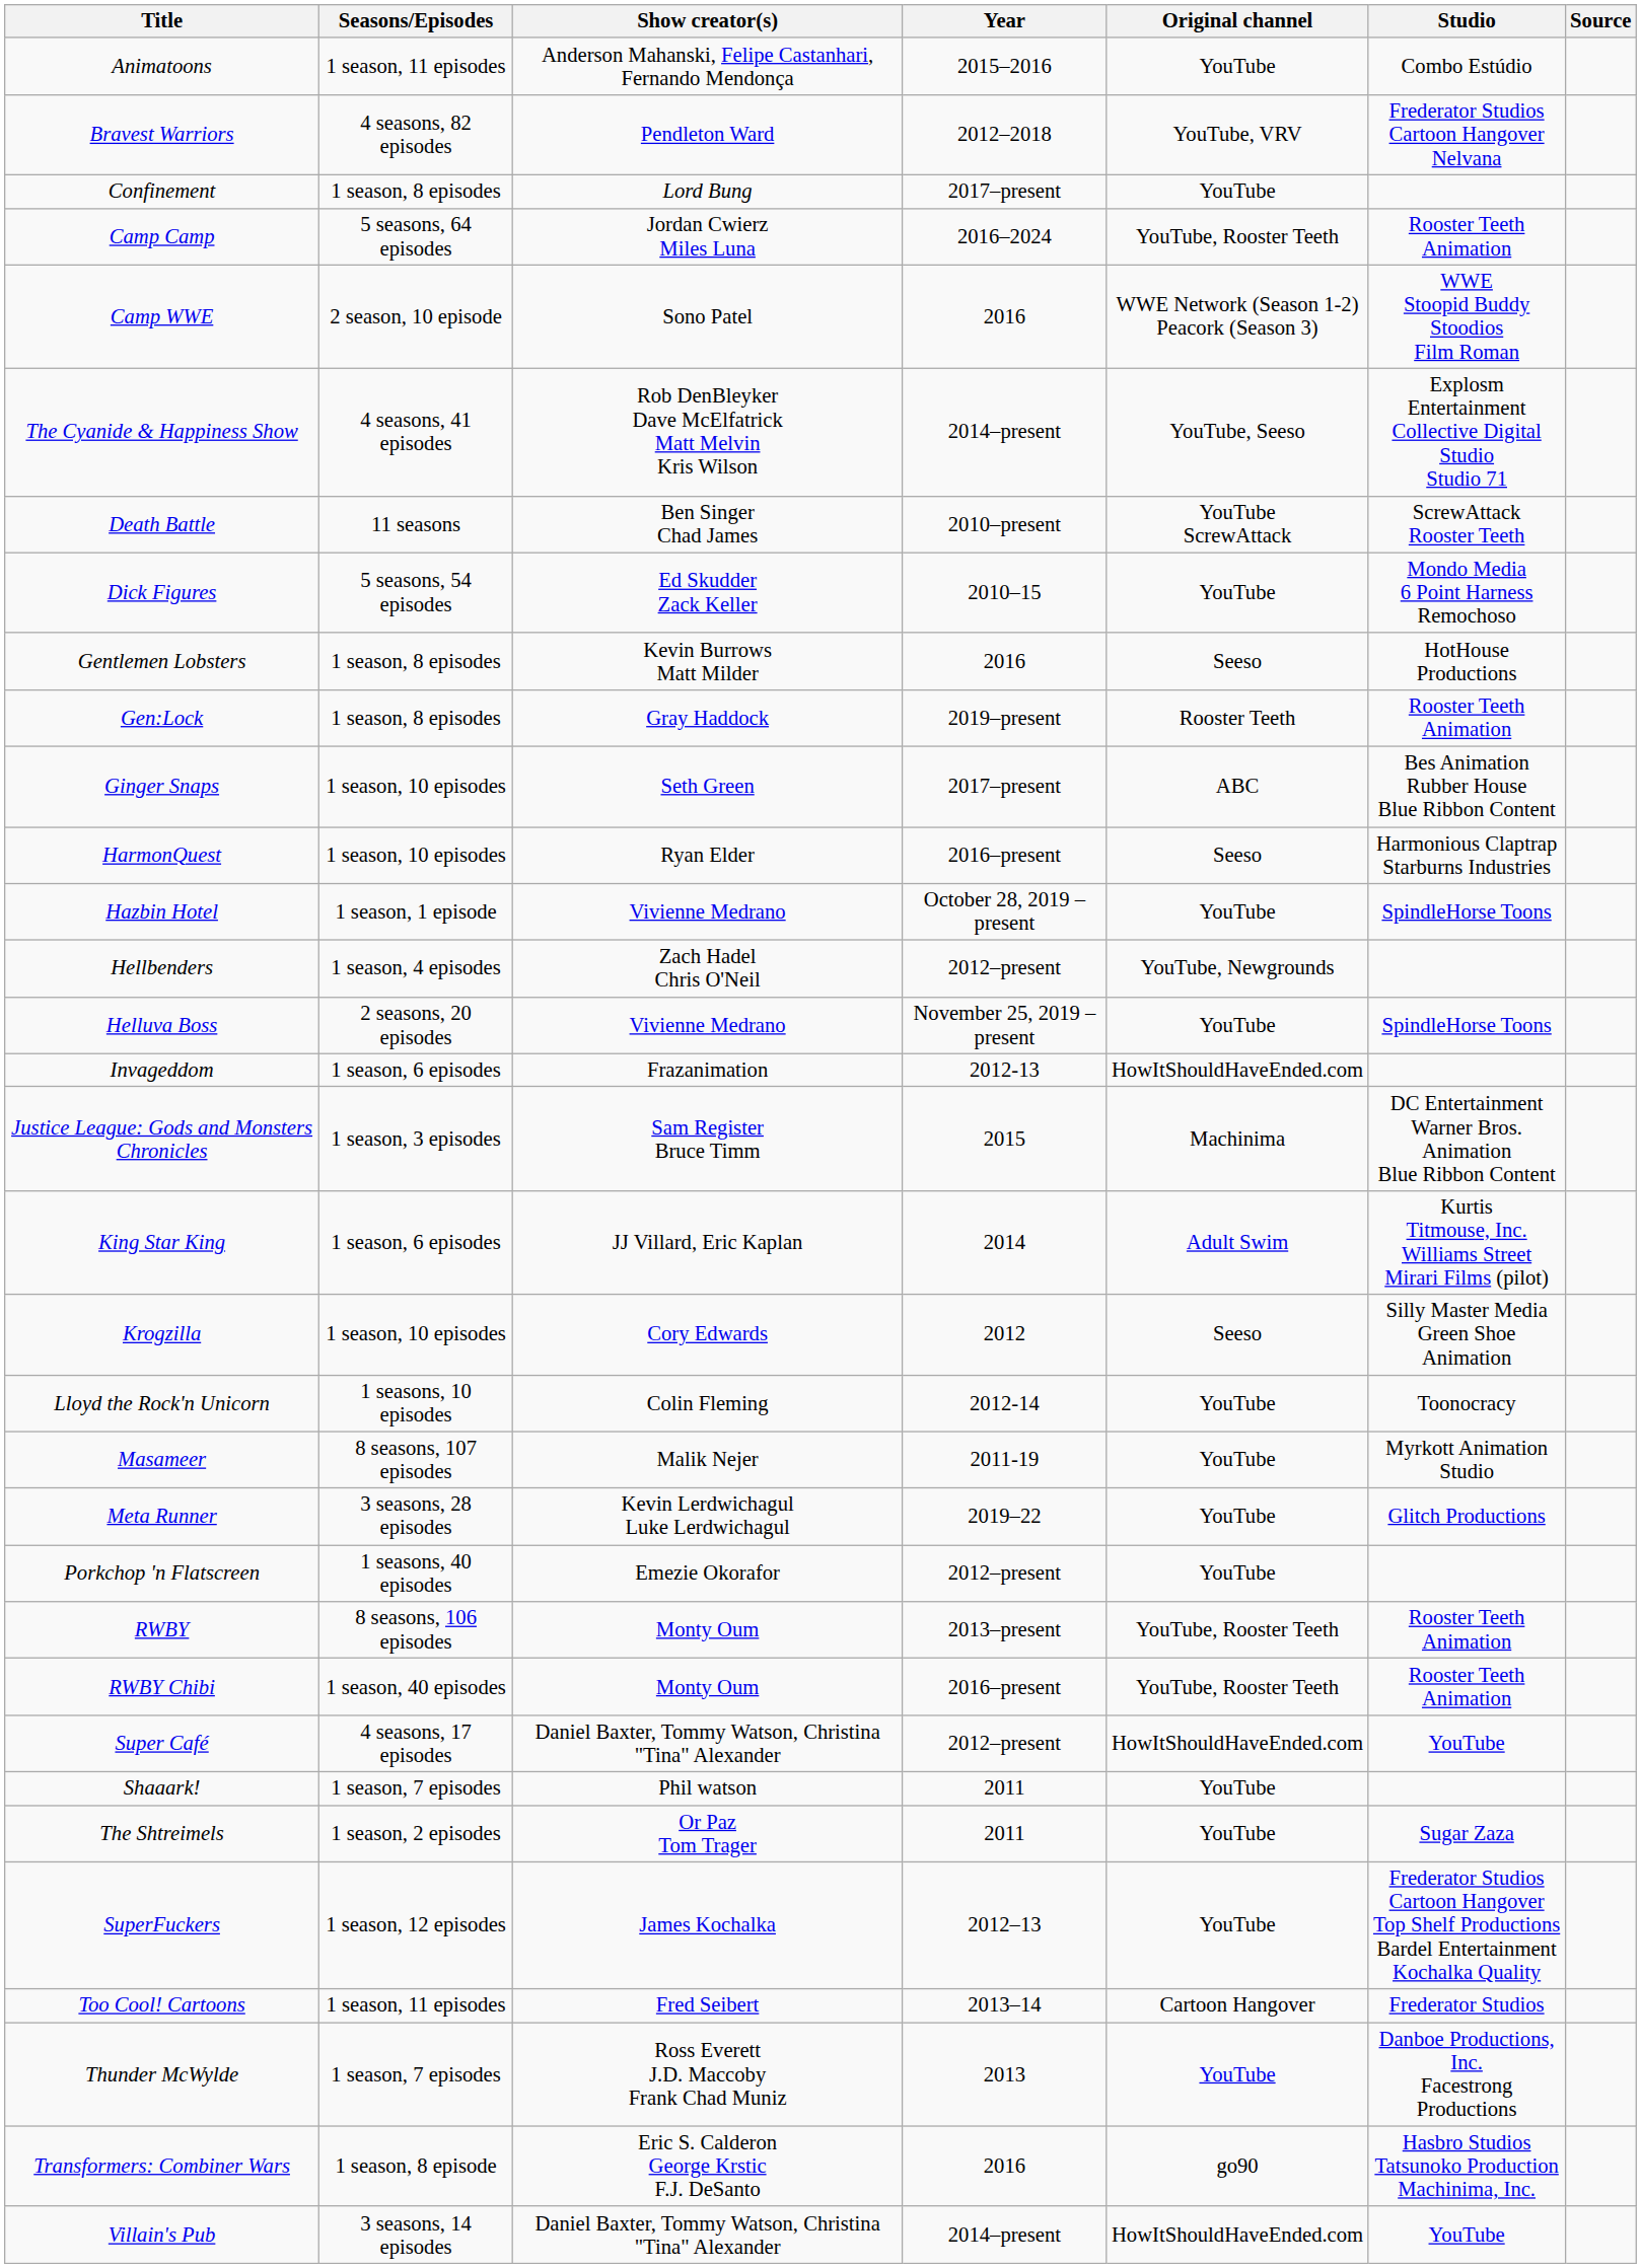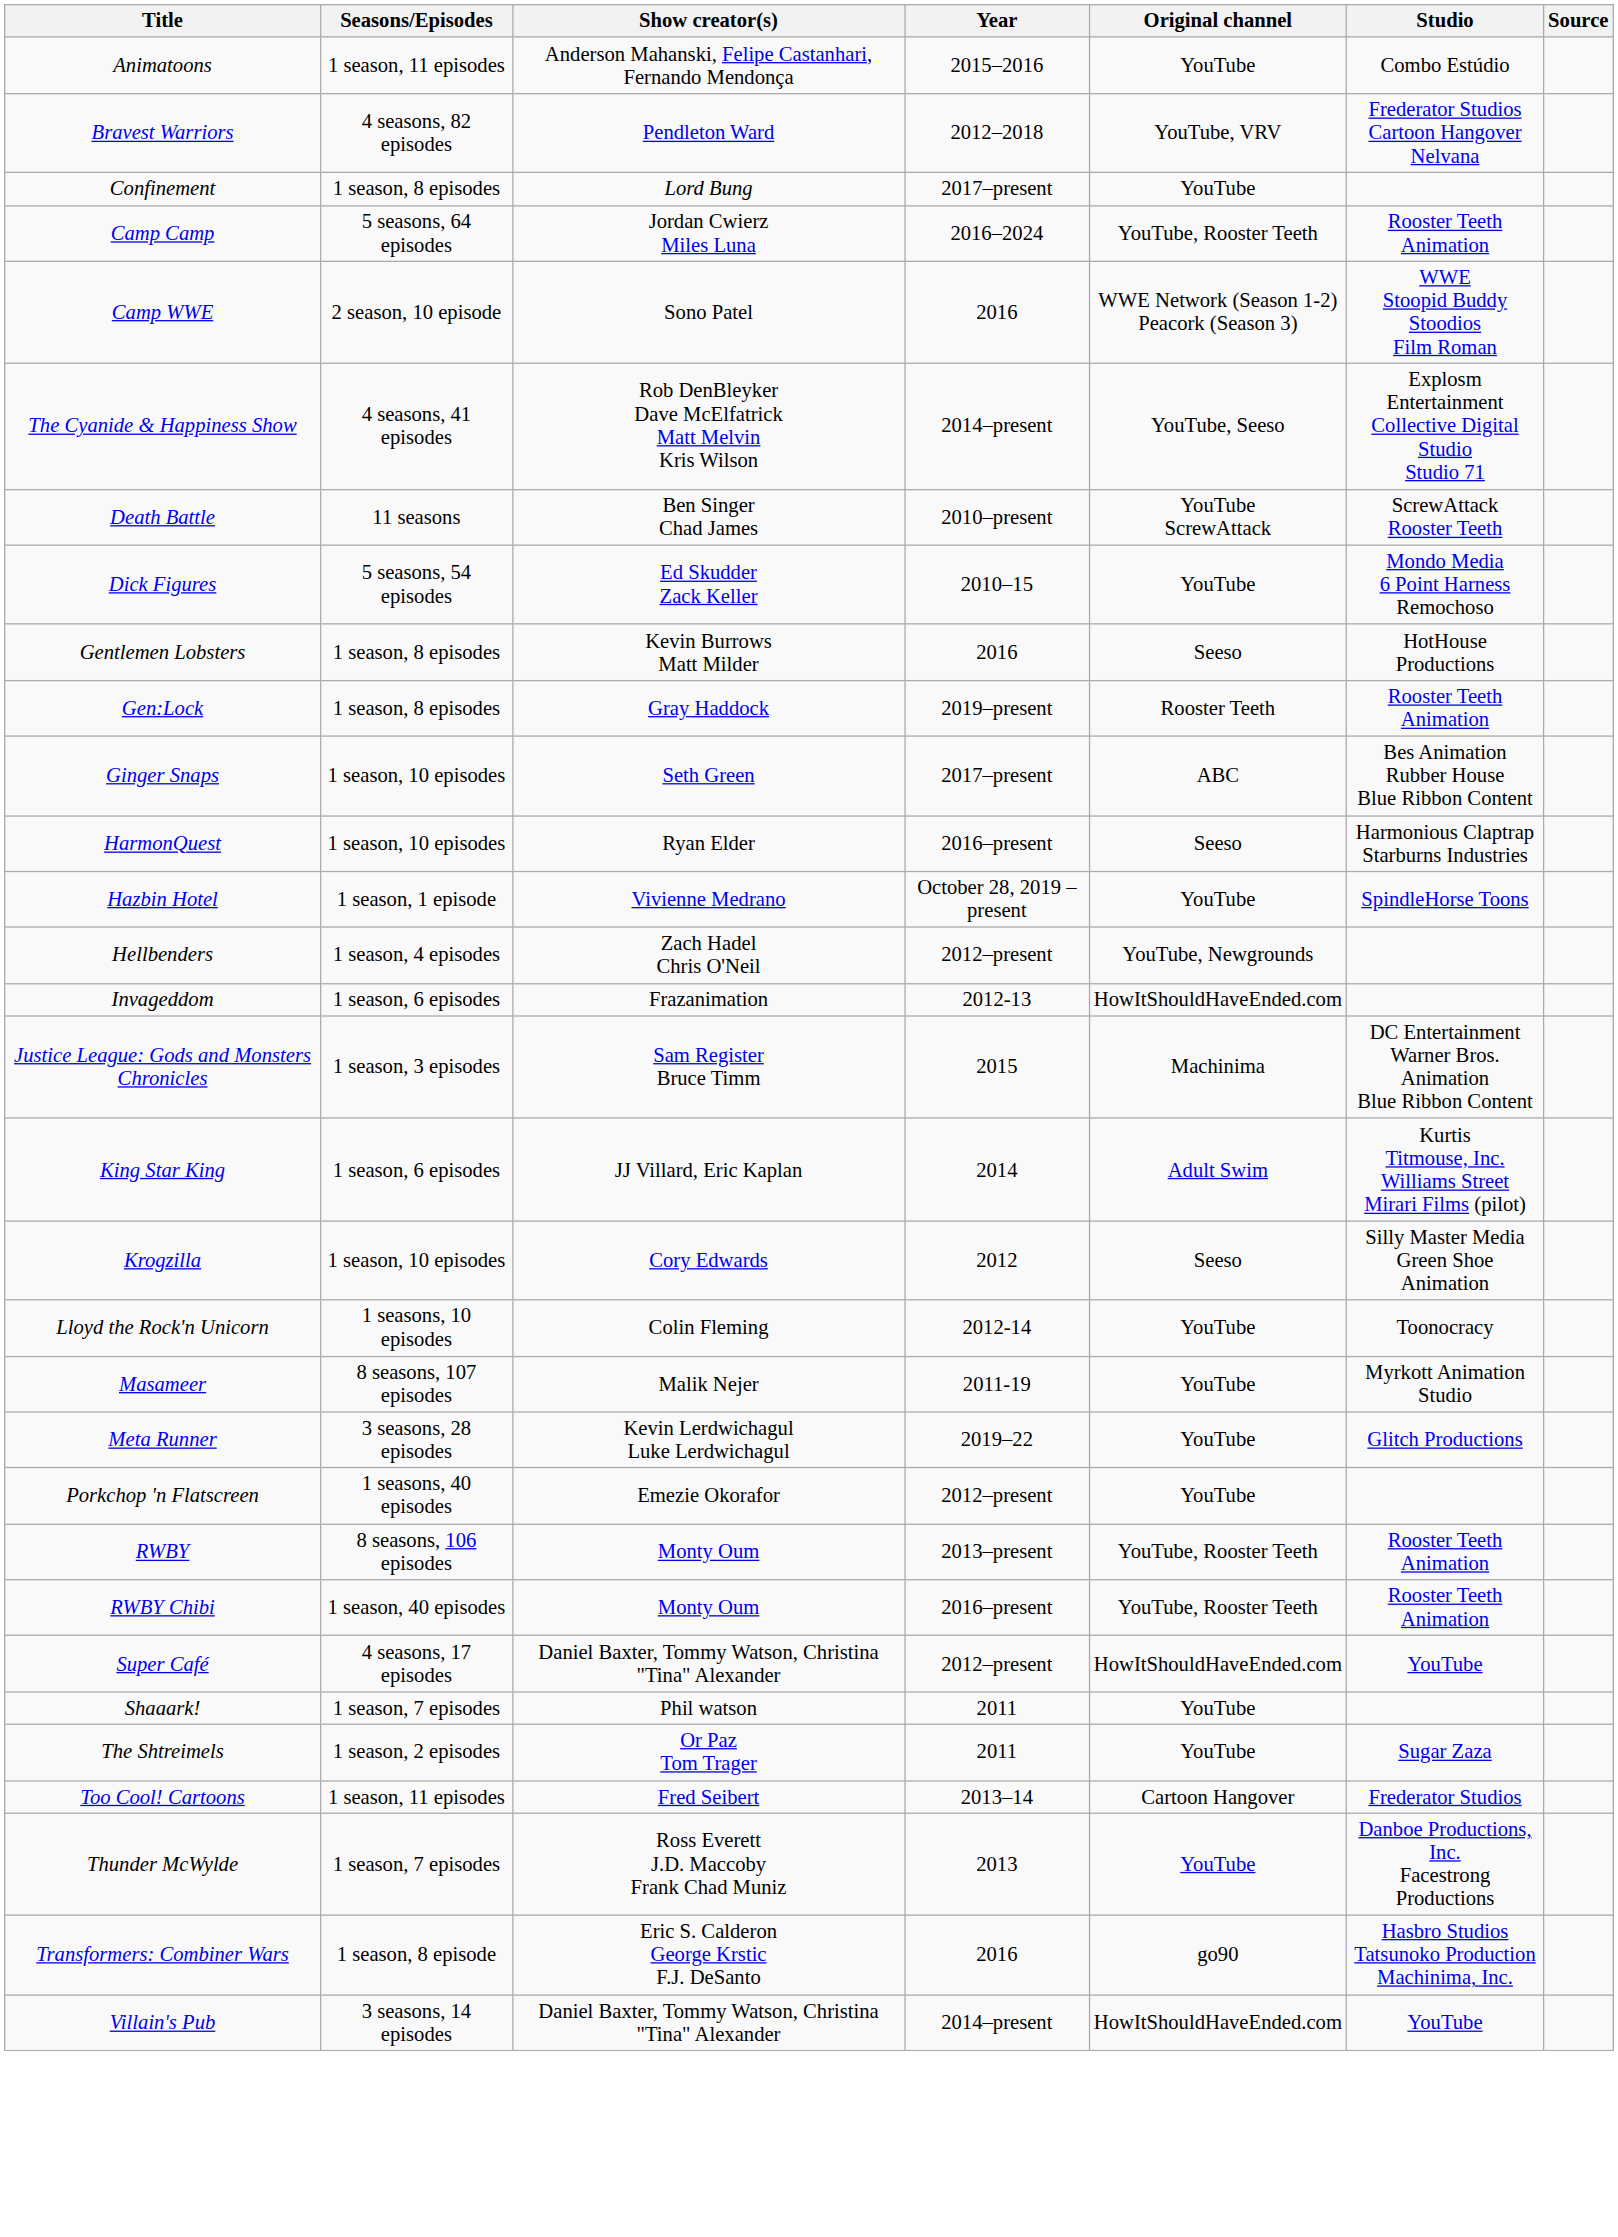- row: Helluva Boss | 2 seasons, 20 episodes | Vivienne Medrano | November 25, 2019 – present | YouTube | SpindleHorse Toons
- row: SuperFuckers | 1 season, 12 episodes | James Kochalka | 2012–13 | YouTube | Frederator Studios Cartoon Hangover Top Shelf Productions Bardel Entertainment Kochalka Quality
